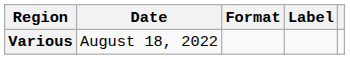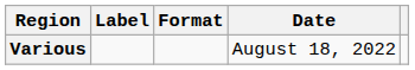columns swapped: Date <-> Label
